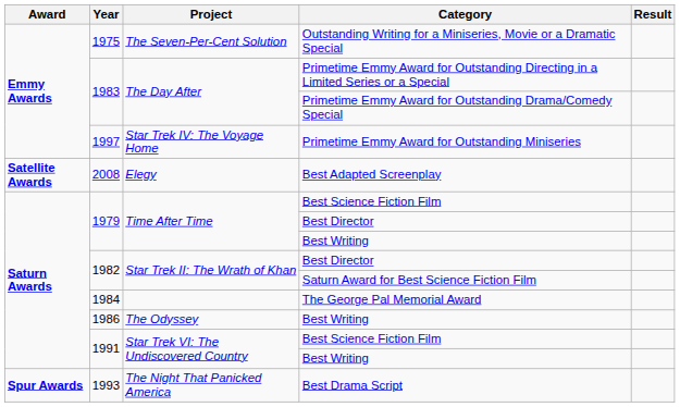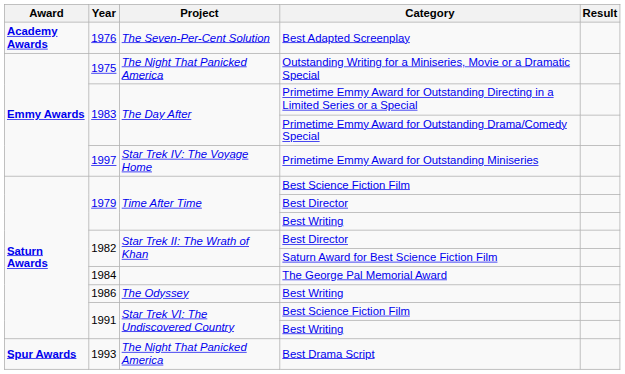+ row: Academy Awards | 1976 | The Seven-Per-Cent Solution | Best Adapted Screenplay
1975 | Project: The Seven-Per-Cent Solution -> The Night That Panicked America
- row: Satellite Awards | 2008 | Elegy | Best Adapted Screenplay
